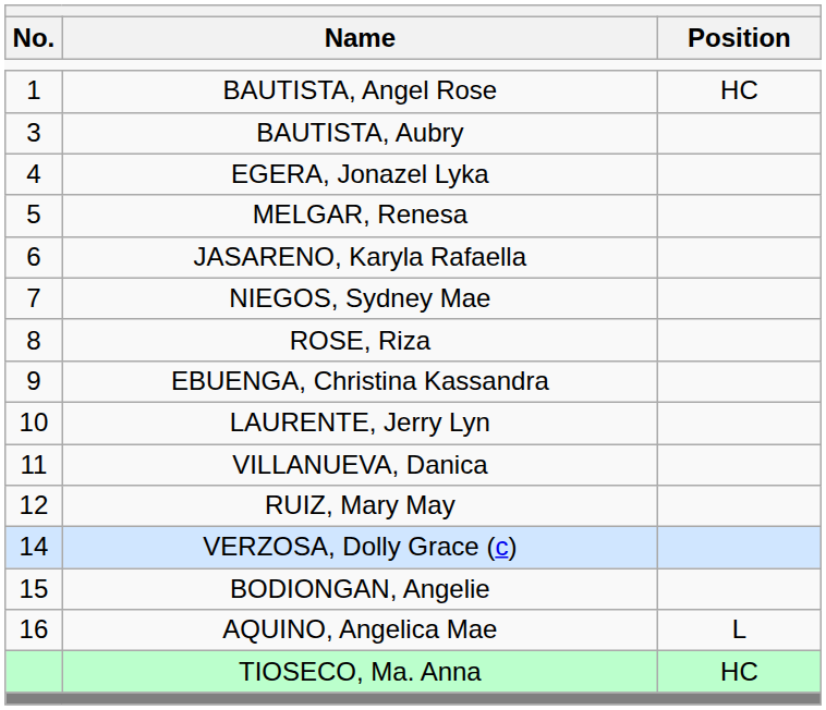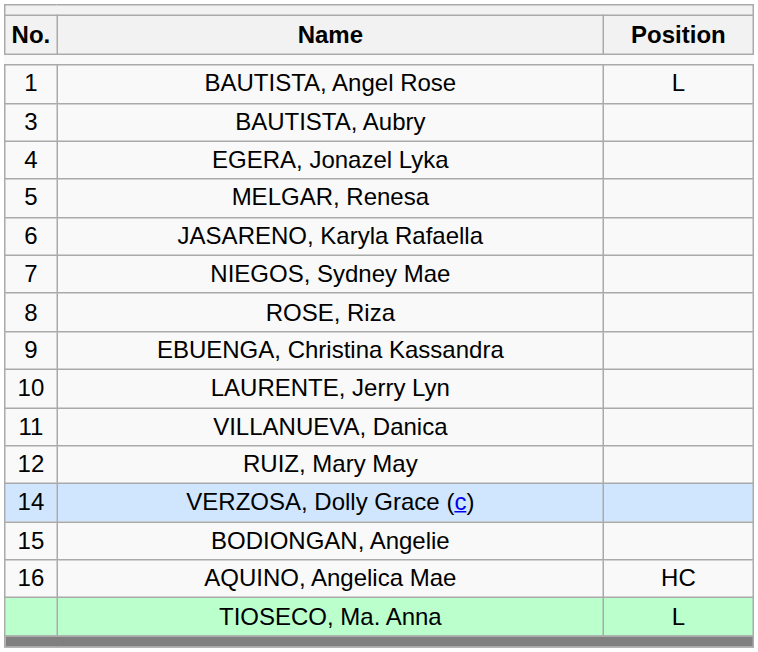BAUTISTA, Angel Rose | Position: HC -> L
AQUINO, Angelica Mae | Position: L -> HC
TIOSECO, Ma. Anna | Position: HC -> L
